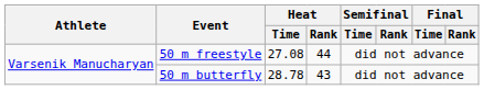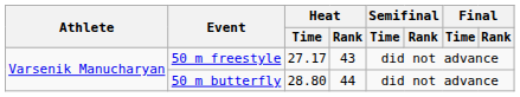50 m freestyle | Heat / Time: 27.08 -> 27.17
50 m freestyle | Heat / Rank: 44 -> 43
50 m butterfly | Heat / Time: 28.78 -> 28.80
50 m butterfly | Heat / Rank: 43 -> 44
